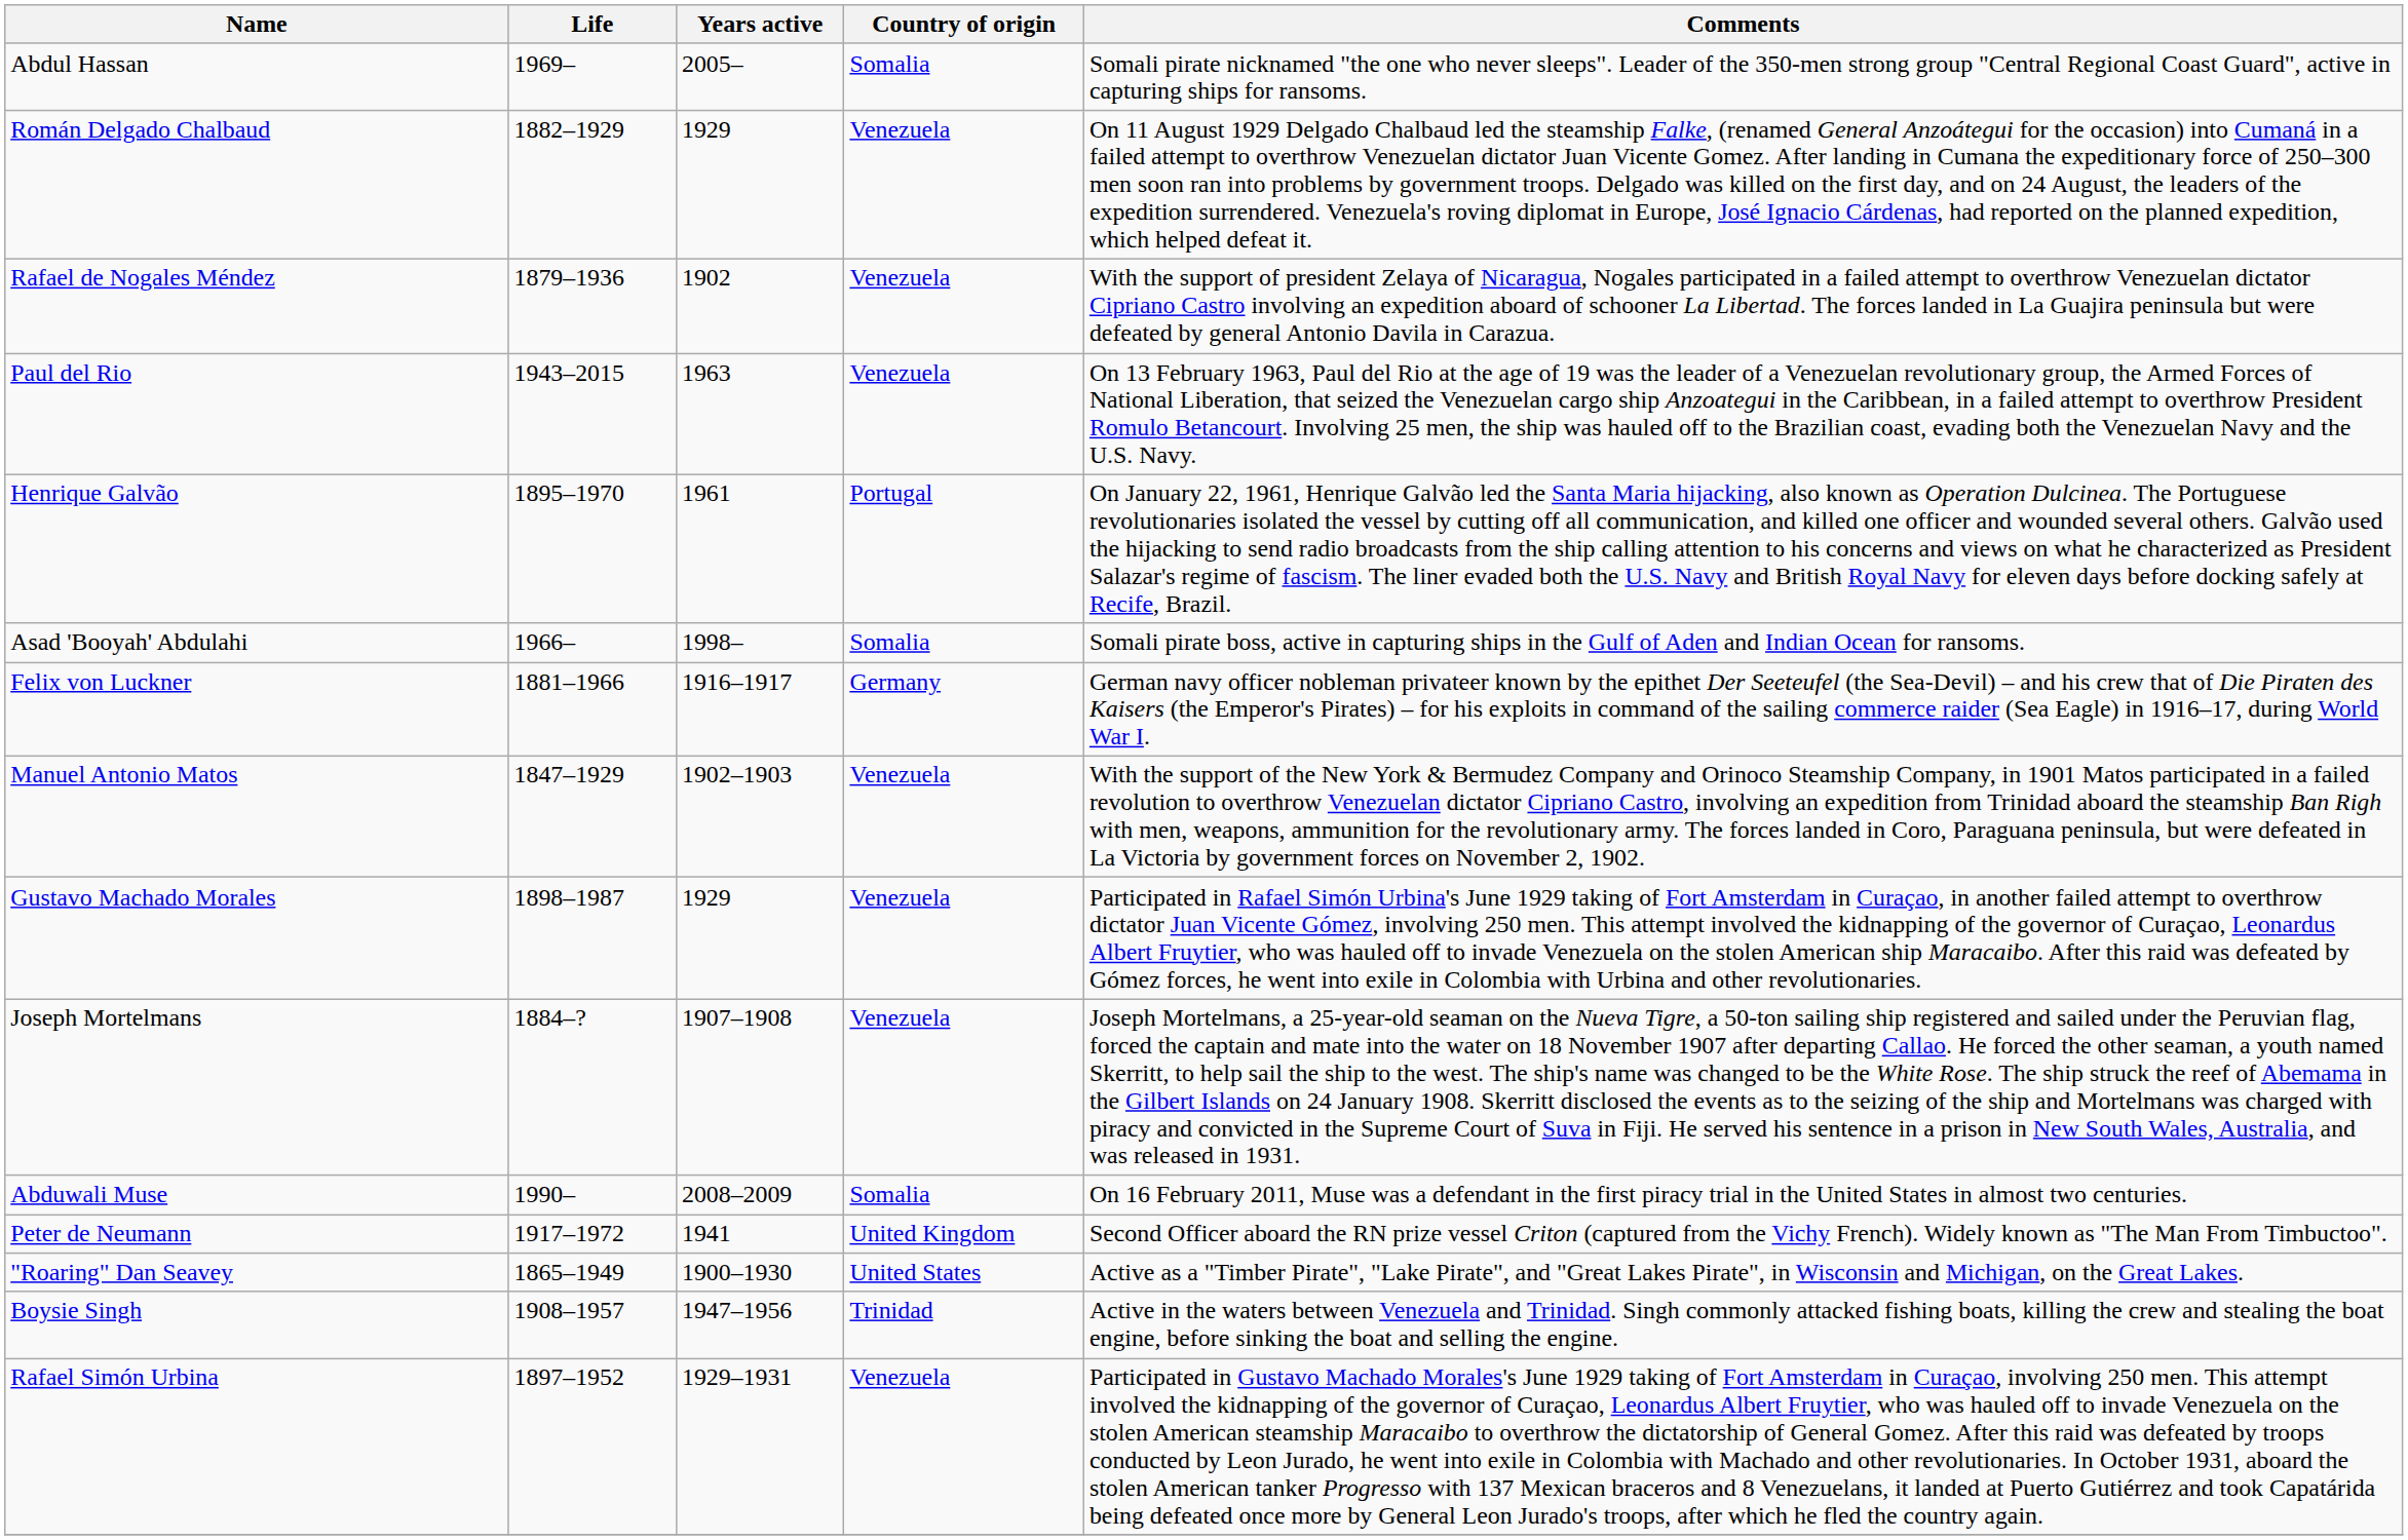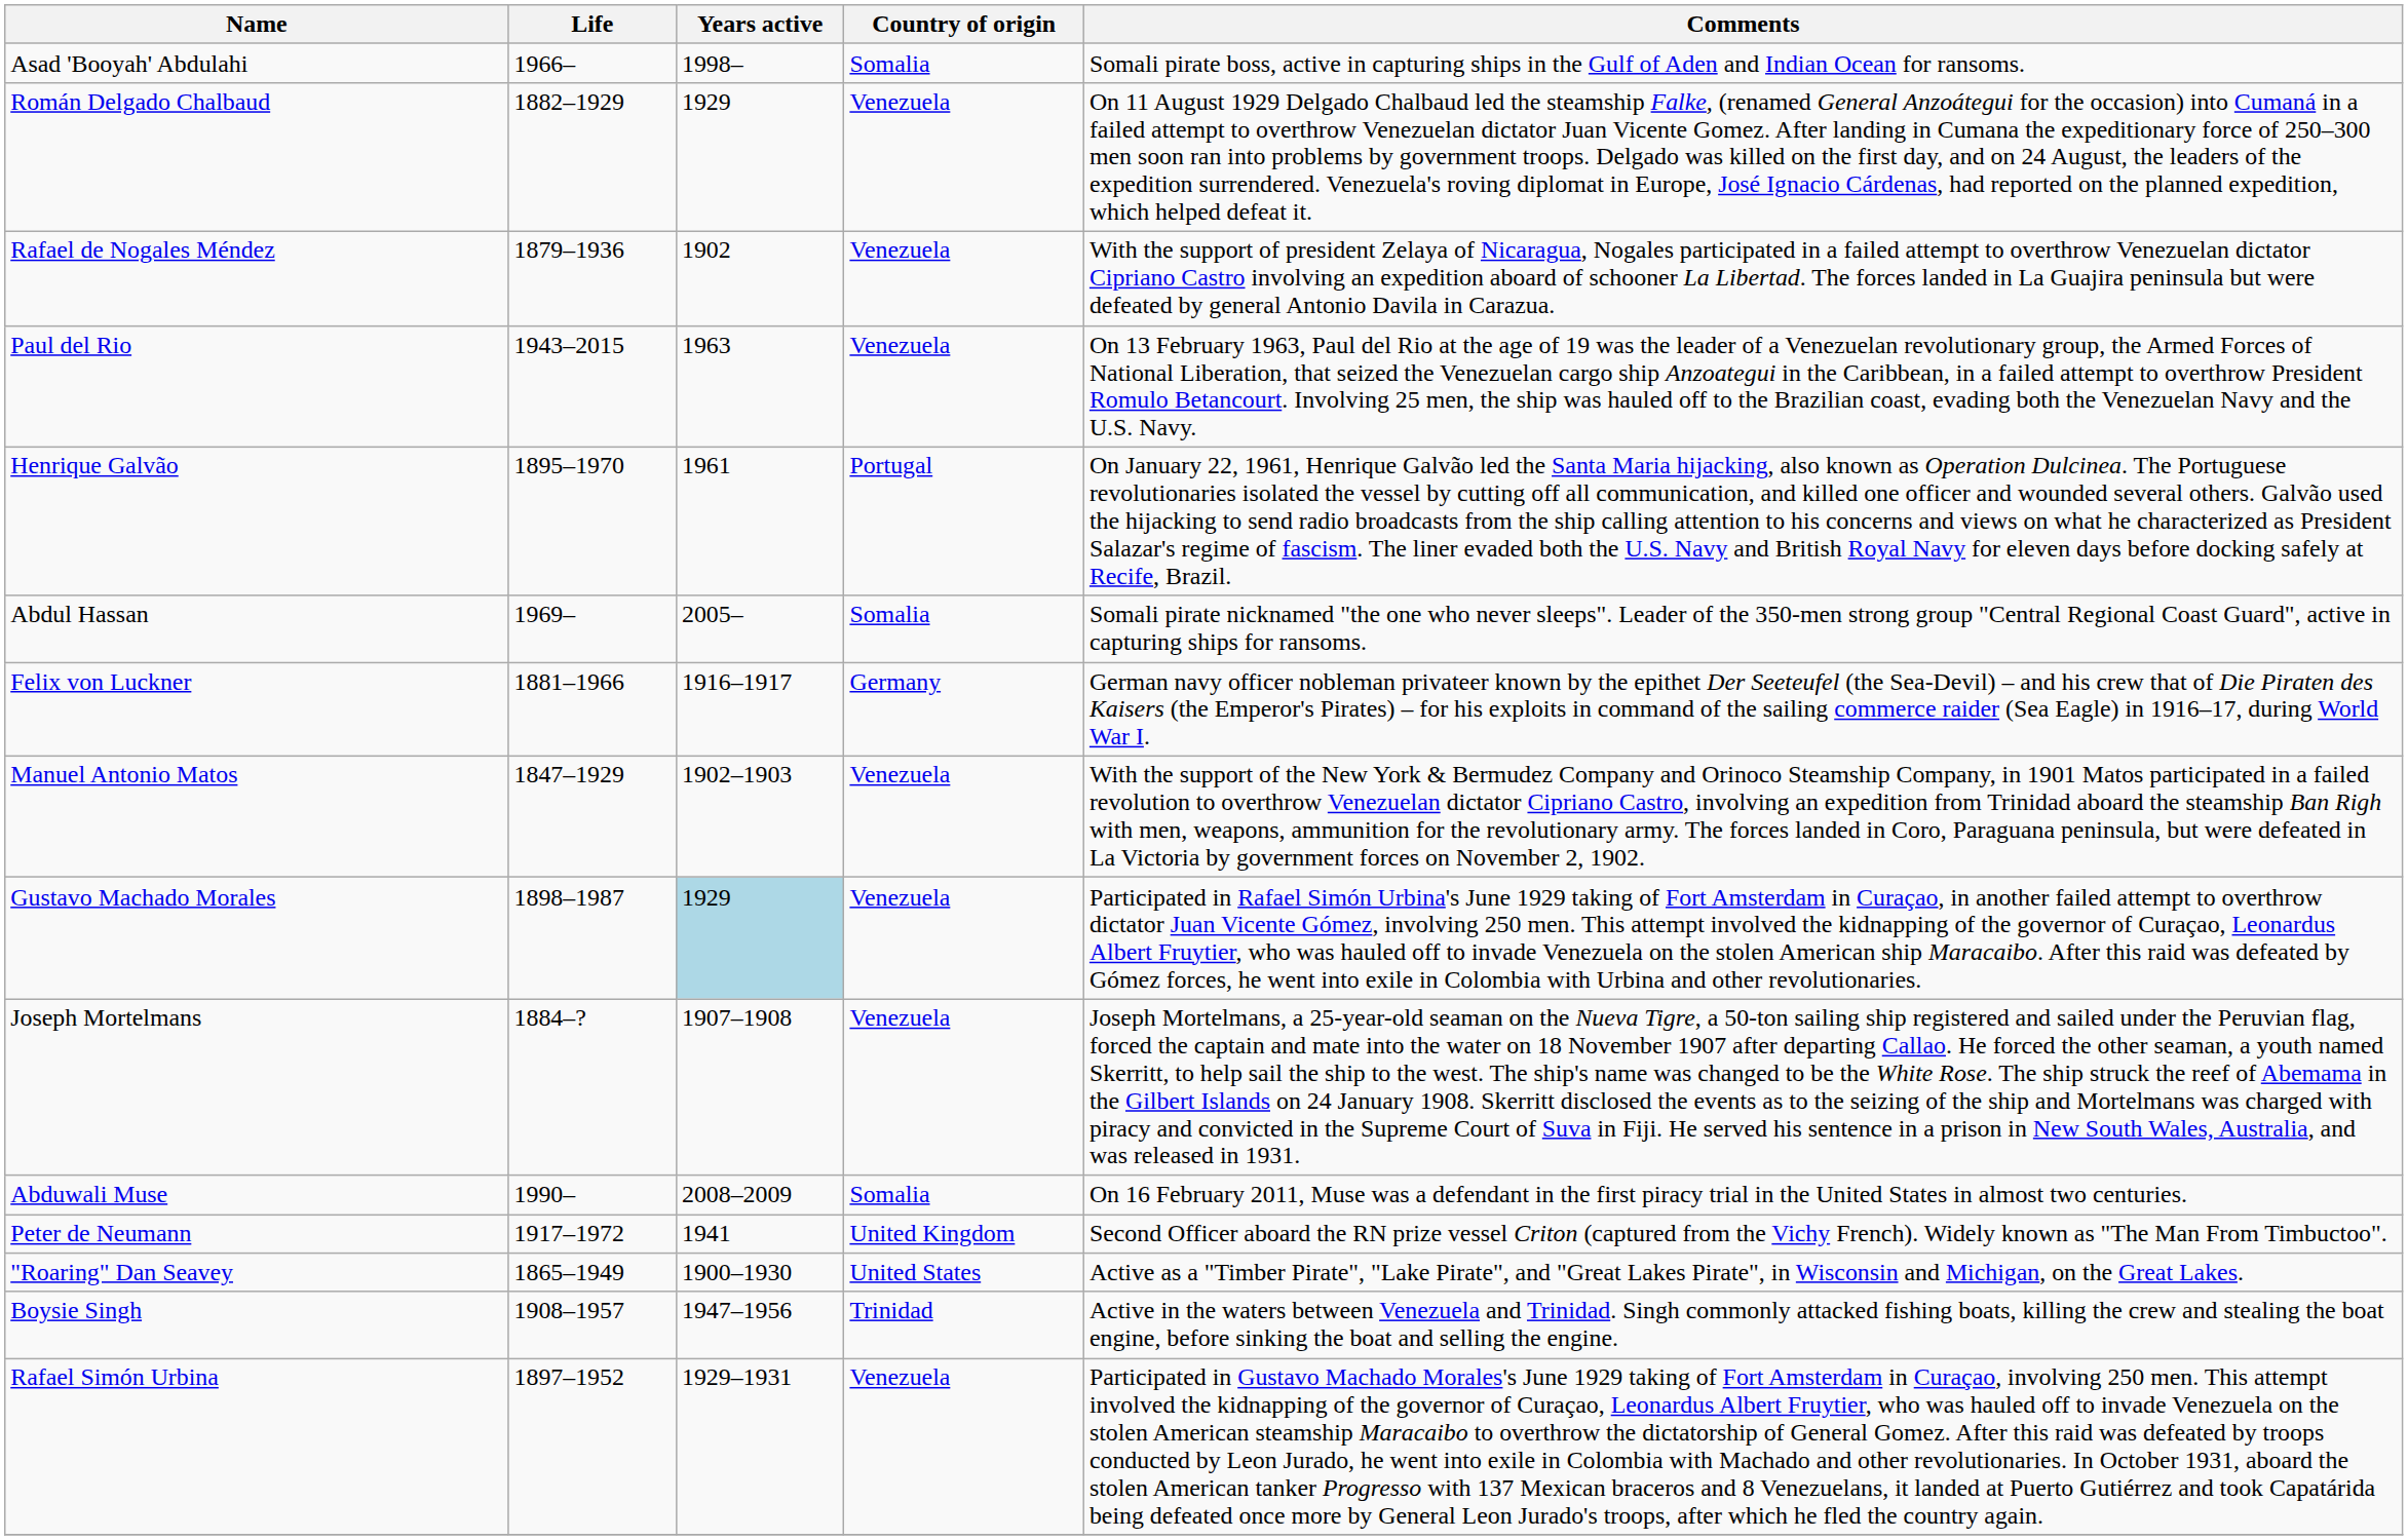rows swapped: Asad 'Booyah' Abdulahi <-> Abdul Hassan
Gustavo Machado Morales | Years active: no background -> lightblue background
